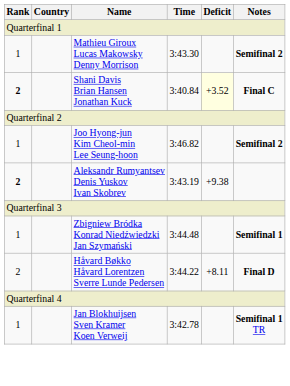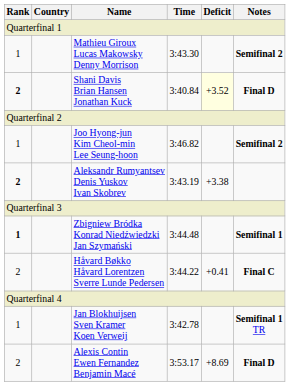Shani Davis Brian Hansen Jonathan Kuck | Notes: Final C -> Final D
Aleksandr Rumyantsev Denis Yuskov Ivan Skobrev | Deficit: +9.38 -> +3.38
Zbigniew Bródka Konrad Niedźwiedzki Jan Szymański | Rank: normal -> bold
Håvard Bøkko Håvard Lorentzen Sverre Lunde Pedersen | Deficit: +8.11 -> +0.41
Håvard Bøkko Håvard Lorentzen Sverre Lunde Pedersen | Notes: Final D -> Final C
+ row: 2 | Alexis Contin Ewen Fernandez Benjamin Macé | 3:53.17 | +8.69 | Final D
